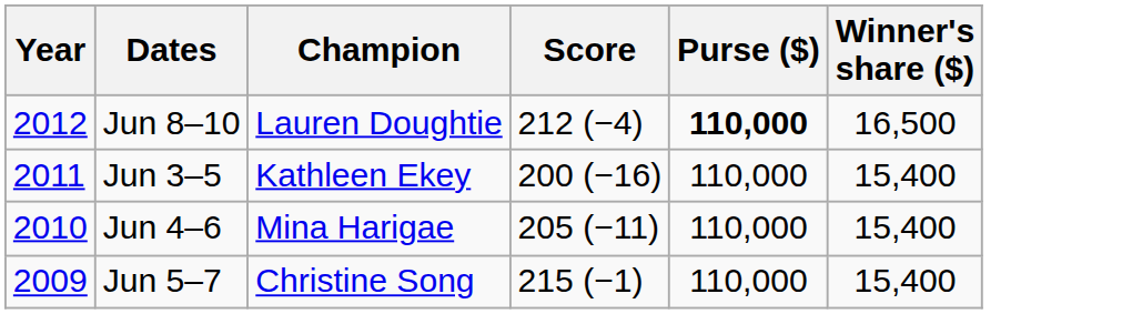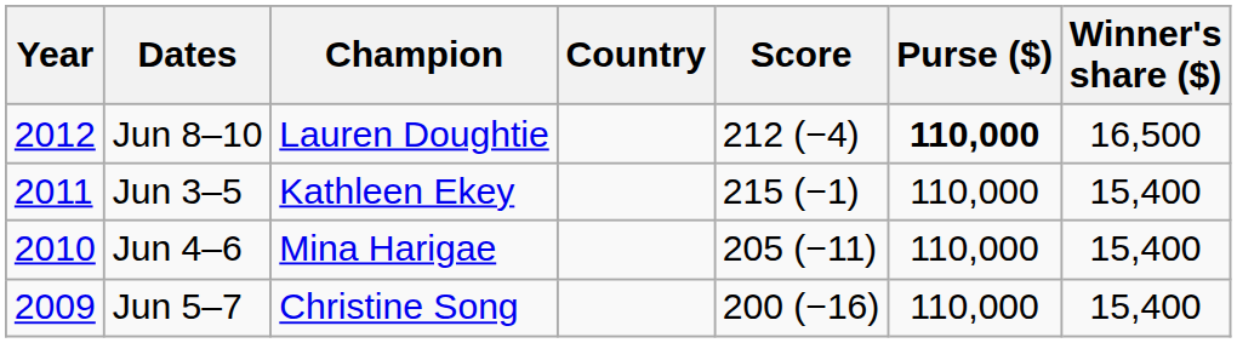+ column: Country
Jun 3–5 | Score: 200 (−16) -> 215 (−1)
Jun 5–7 | Score: 215 (−1) -> 200 (−16)
